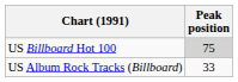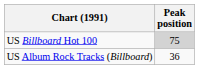US Album Rock Tracks (Billboard) | Peak position: 33 -> 36
